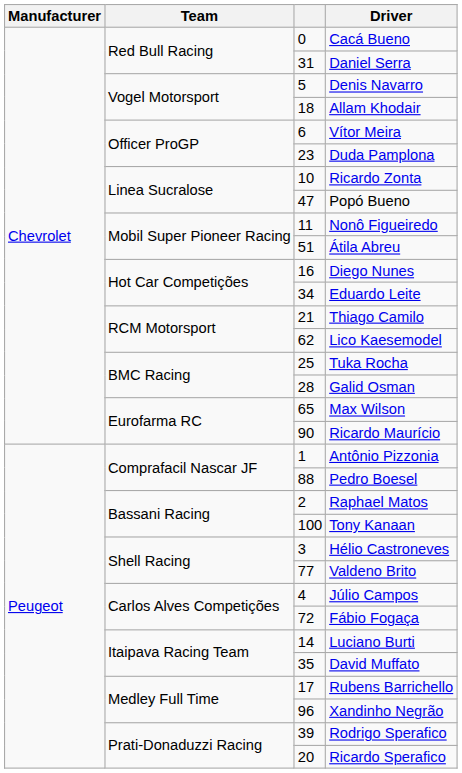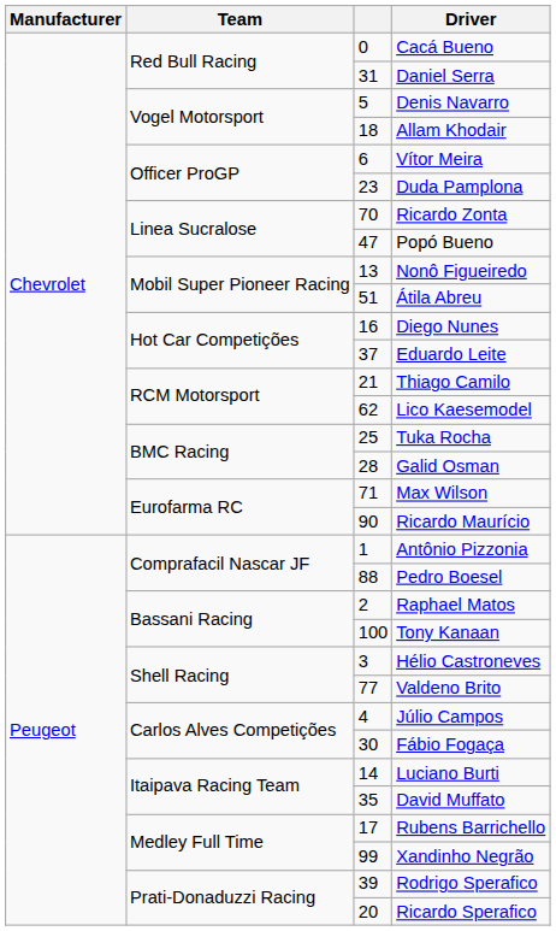Ricardo Zonta | column 3: 10 -> 70
Nonô Figueiredo | column 3: 11 -> 13
Eduardo Leite | column 3: 34 -> 37
Max Wilson | column 3: 65 -> 71
Fábio Fogaça | column 3: 72 -> 30
Xandinho Negrão | column 3: 96 -> 99
